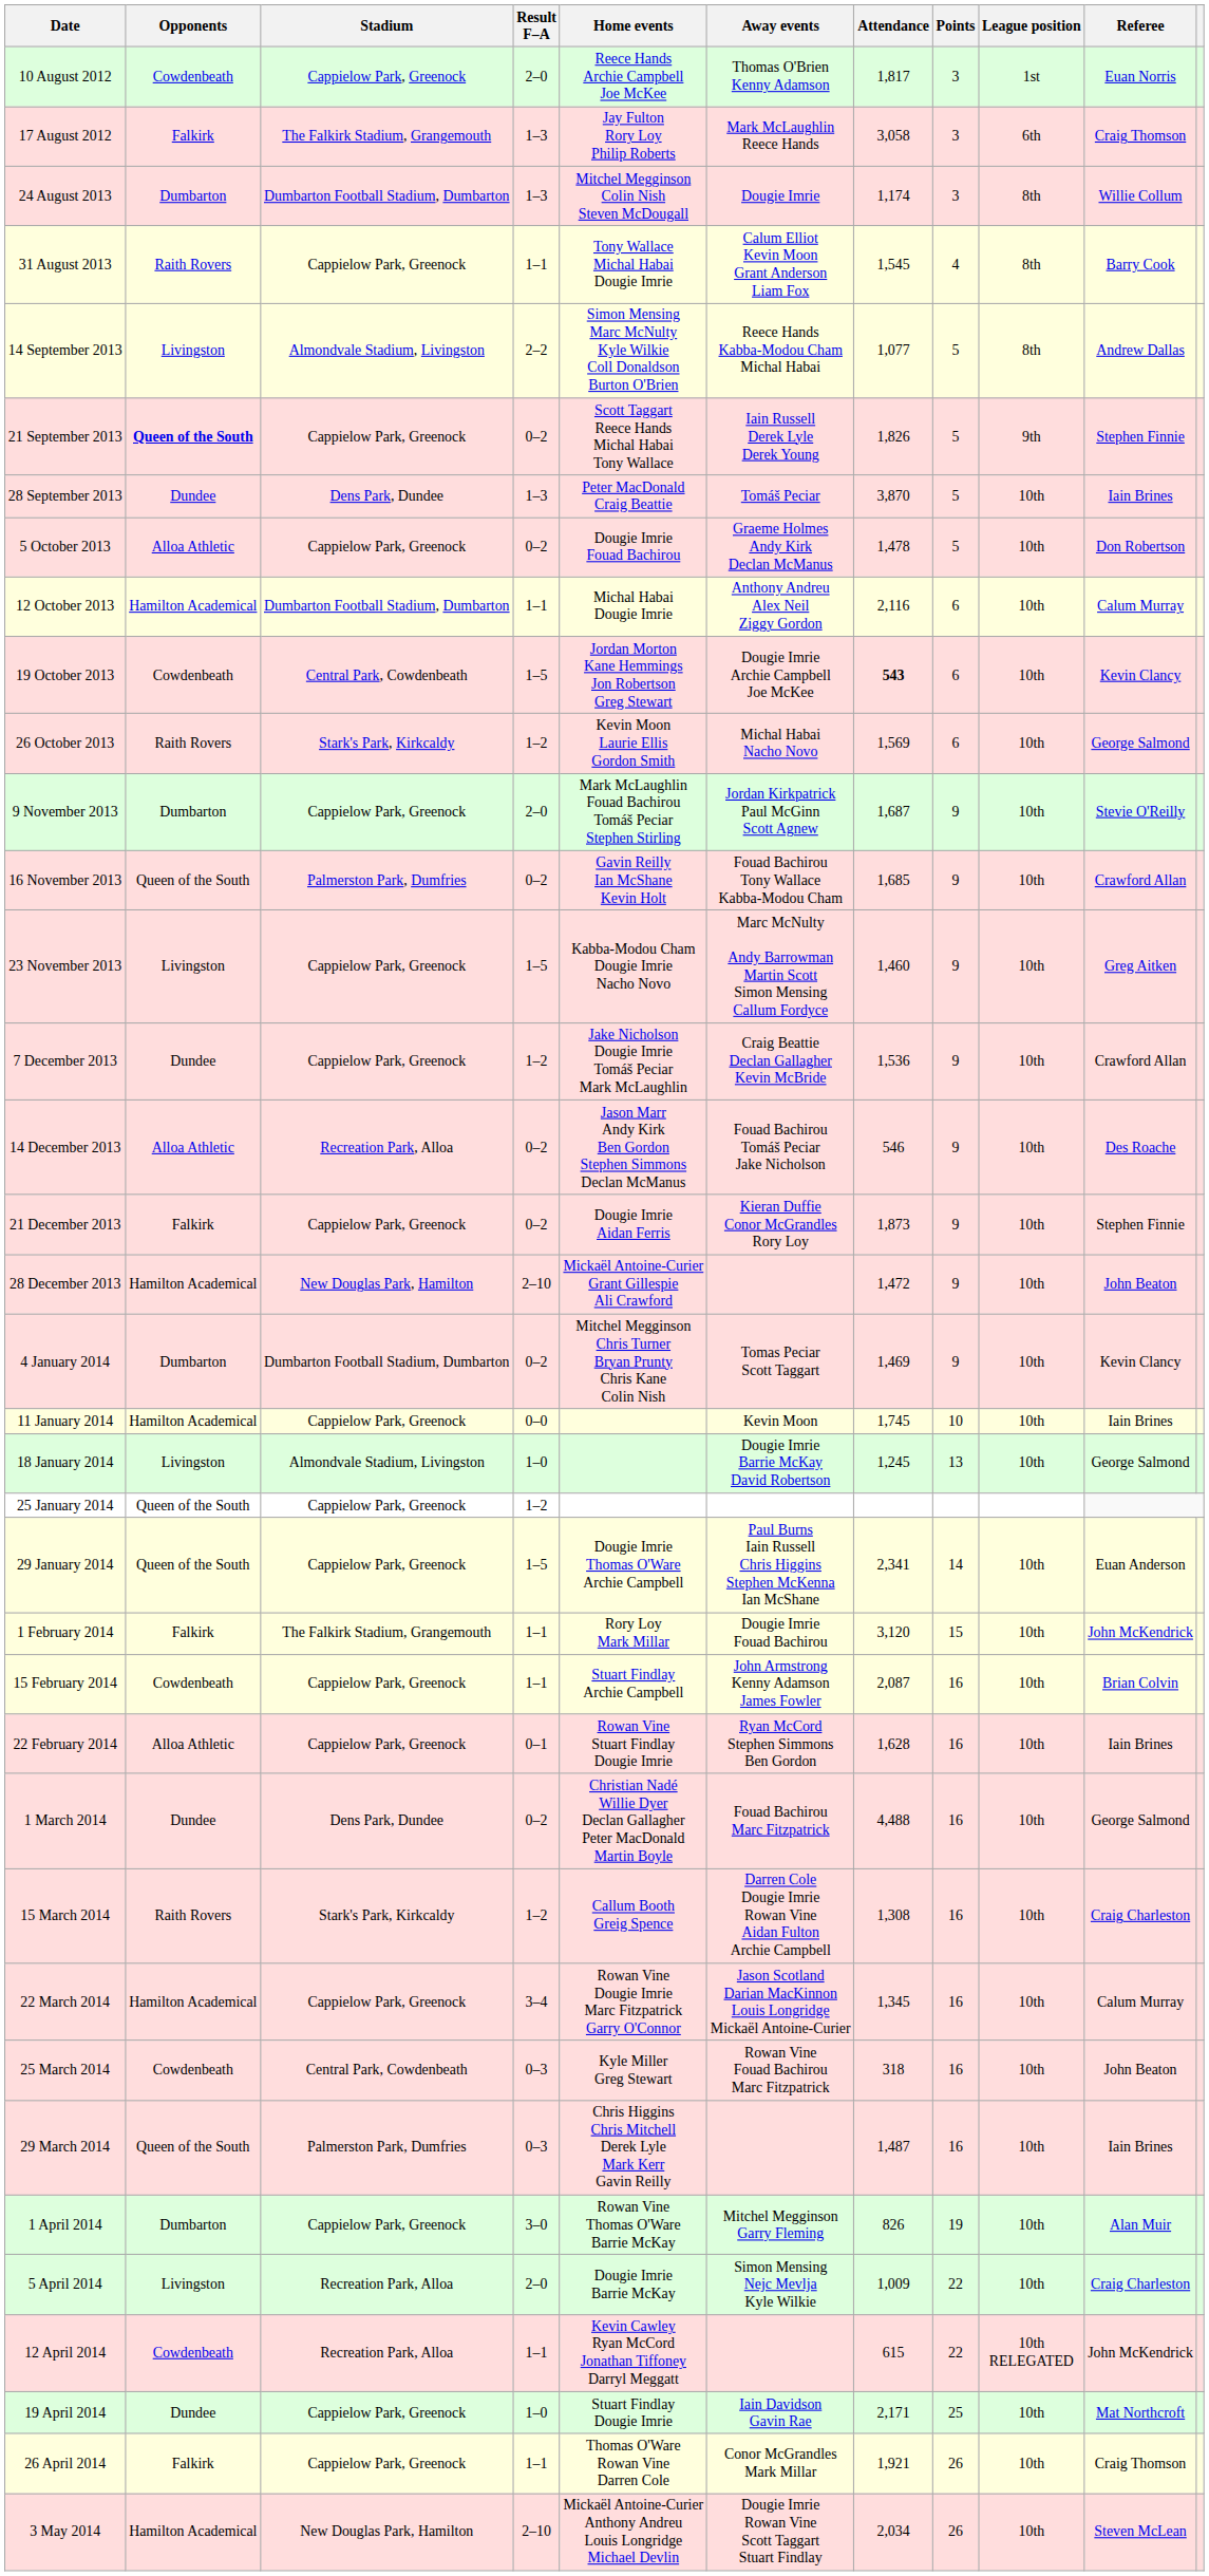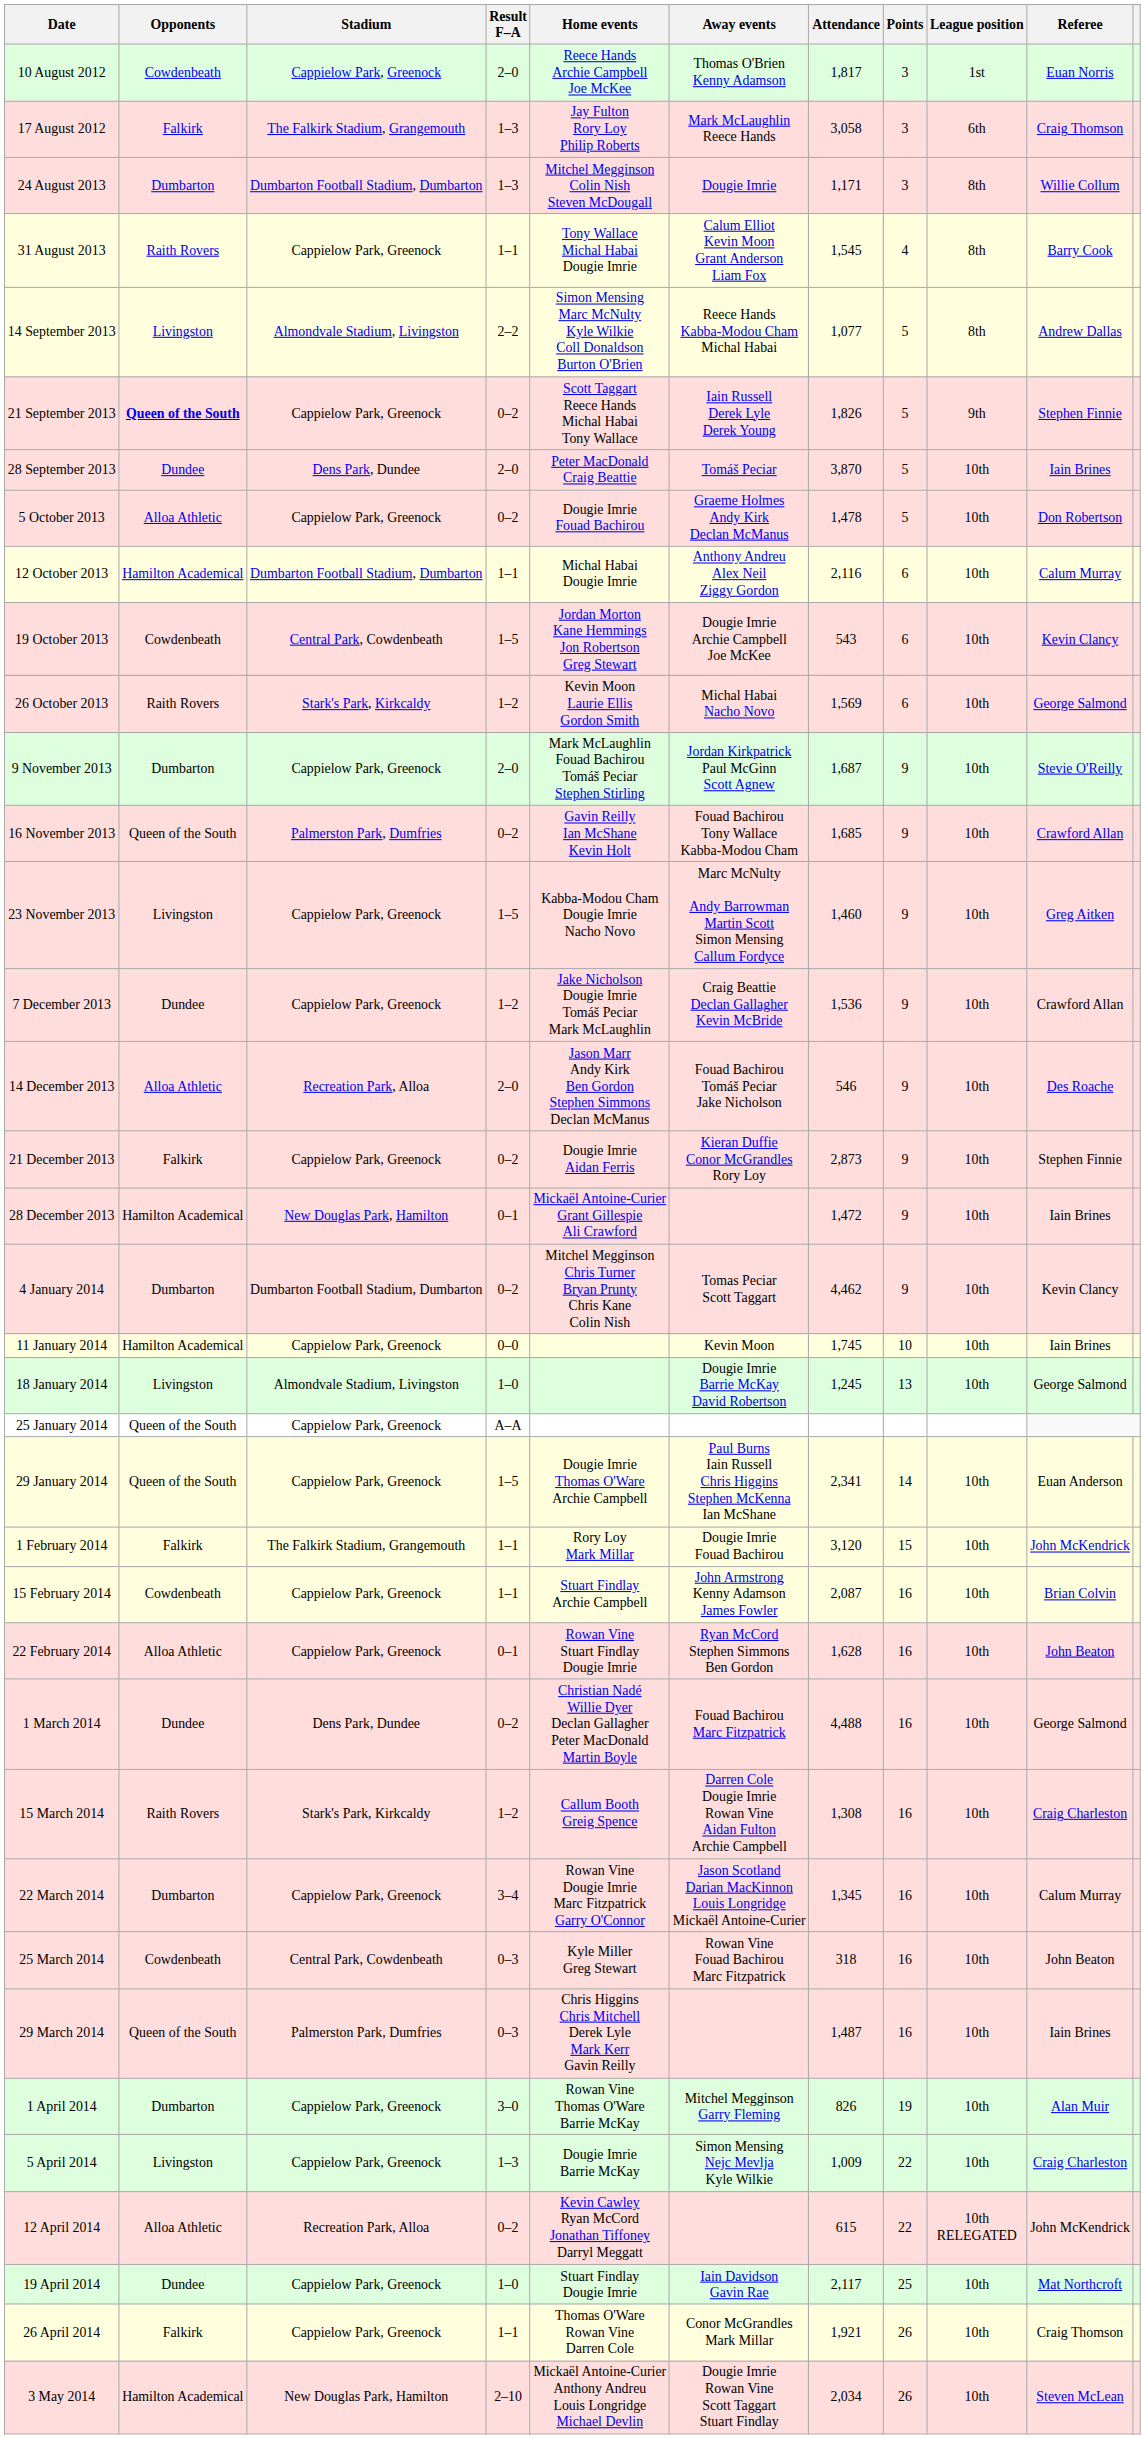24 August 2013 | Attendance: 1,174 -> 1,171
28 September 2013 | Result F–A: 1–3 -> 2–0
19 October 2013 | Attendance: bold -> normal
14 December 2013 | Result F–A: 0–2 -> 2–0
21 December 2013 | Attendance: 1,873 -> 2,873
28 December 2013 | Result F–A: 2–10 -> 0–1
28 December 2013 | Referee: John Beaton -> Iain Brines
4 January 2014 | Attendance: 1,469 -> 4,462
25 January 2014 | Result F–A: 1–2 -> A–A
22 February 2014 | Referee: Iain Brines -> John Beaton
22 March 2014 | Opponents: Hamilton Academical -> Dumbarton
5 April 2014 | Stadium: Recreation Park, Alloa -> Cappielow Park, Greenock
5 April 2014 | Result F–A: 2–0 -> 1–3
12 April 2014 | Opponents: Cowdenbeath -> Alloa Athletic
12 April 2014 | Result F–A: 1–1 -> 0–2
19 April 2014 | Attendance: 2,171 -> 2,117
